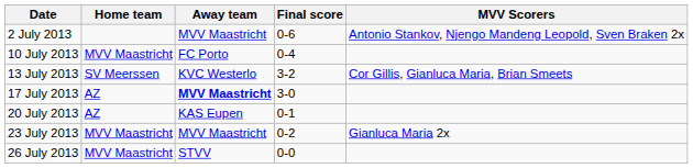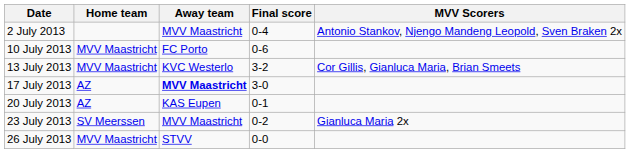2 July 2013 | Final score: 0-6 -> 0-4
10 July 2013 | Final score: 0-4 -> 0-6
13 July 2013 | Home team: SV Meerssen -> MVV Maastricht
23 July 2013 | Home team: MVV Maastricht -> SV Meerssen
